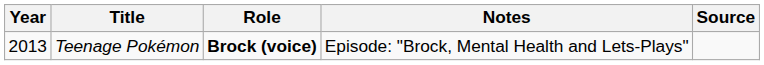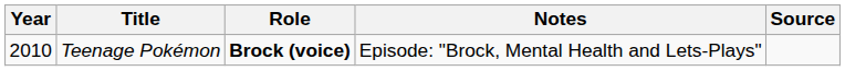Teenage Pokémon | Year: 2013 -> 2010
